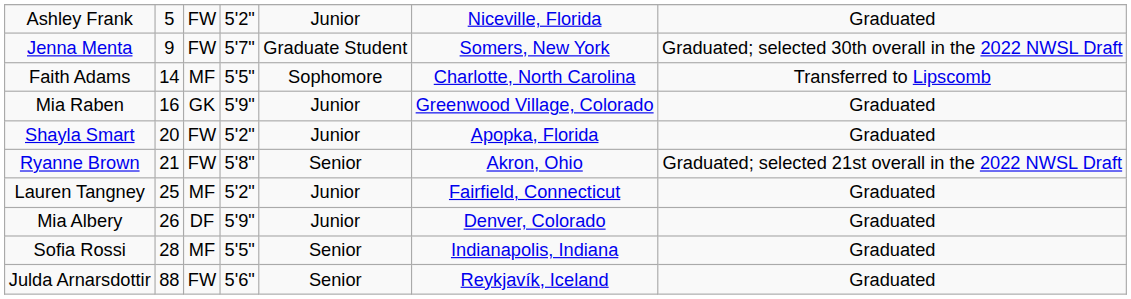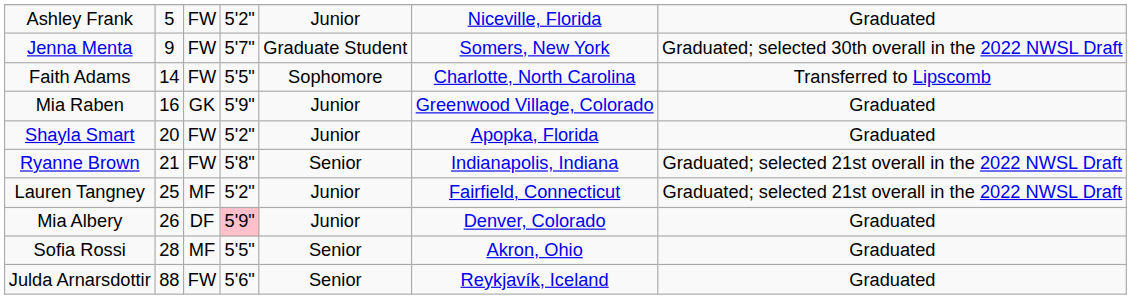Faith Adams | column 3: MF -> FW
Ryanne Brown | column 6: Akron, Ohio -> Indianapolis, Indiana
Lauren Tangney | column 7: Graduated -> Graduated; selected 21st overall in the 2022 NWSL Draft
Mia Albery | column 4: no background -> pink background
Sofia Rossi | column 6: Indianapolis, Indiana -> Akron, Ohio
